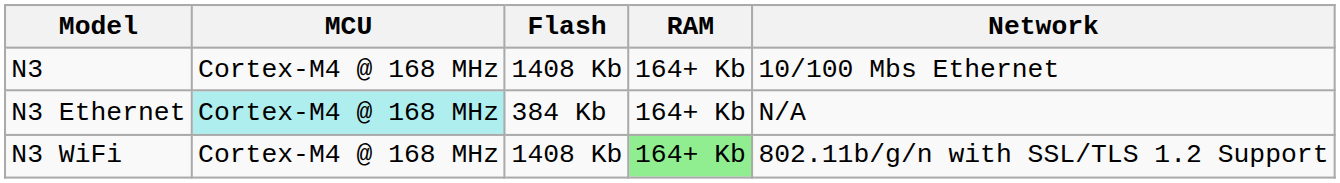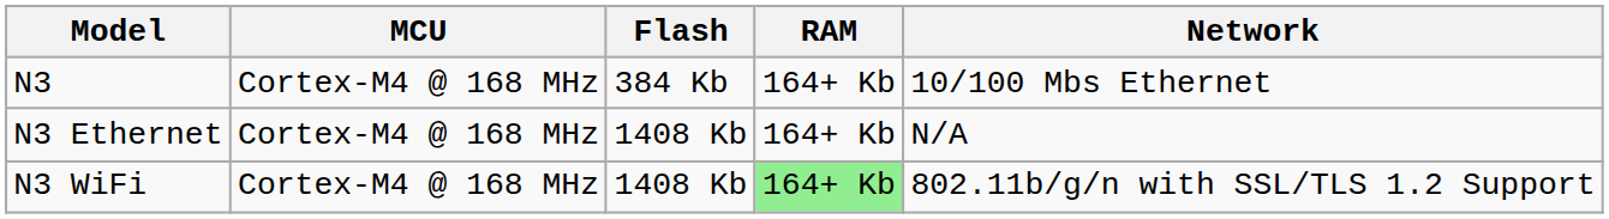N3 | Flash: 1408 Kb -> 384 Kb
N3 Ethernet | MCU: paleturquoise background -> no background
N3 Ethernet | Flash: 384 Kb -> 1408 Kb
